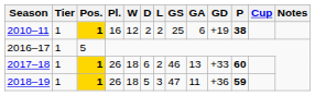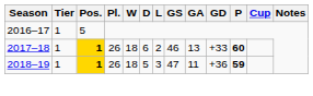- row: 2010–11 | 1 | 1 | 16 | 12 | 2 | 2 | 25 | 6 | +19 | 38
